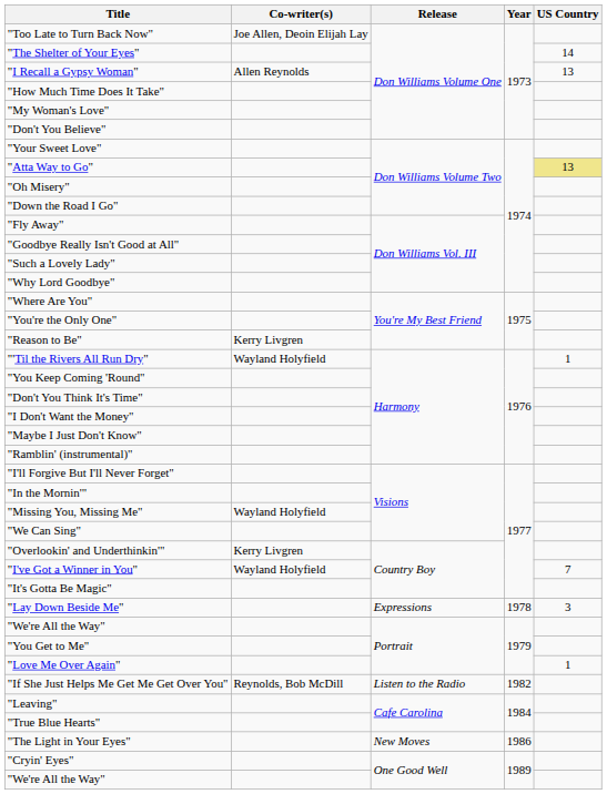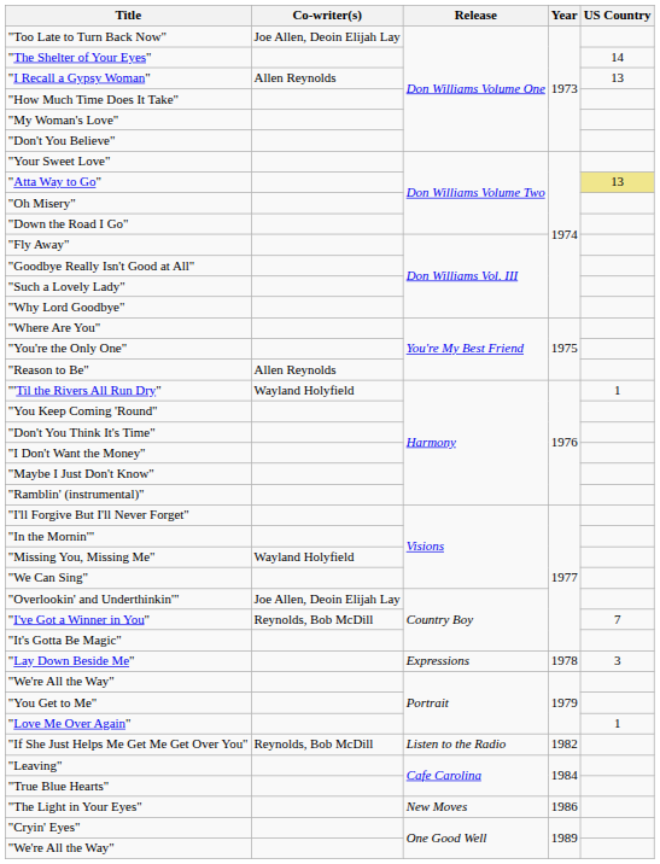"Reason to Be" | Co-writer(s): Kerry Livgren -> Allen Reynolds
"Overlookin' and Underthinkin'" | Co-writer(s): Kerry Livgren -> Joe Allen, Deoin Elijah Lay
"I've Got a Winner in You" | Co-writer(s): Wayland Holyfield -> Reynolds, Bob McDill
